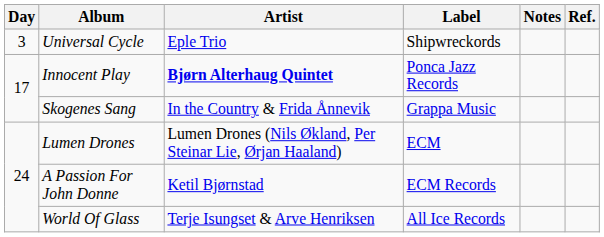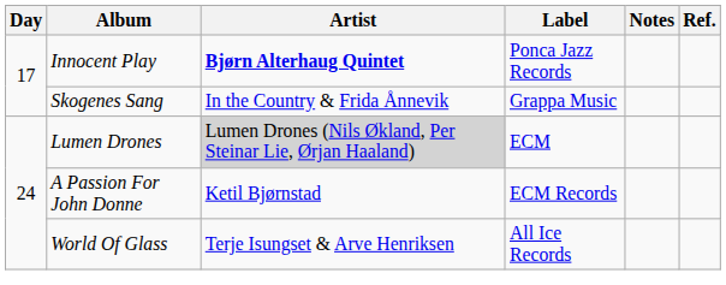- row: 3 | Universal Cycle | Eple Trio | Shipwreckords
Lumen Drones | Artist: no background -> lightgrey background
